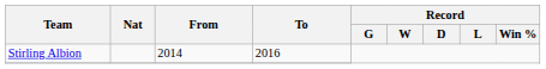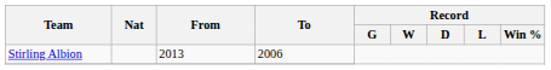Stirling Albion | From: 2014 -> 2013
Stirling Albion | To: 2016 -> 2006
